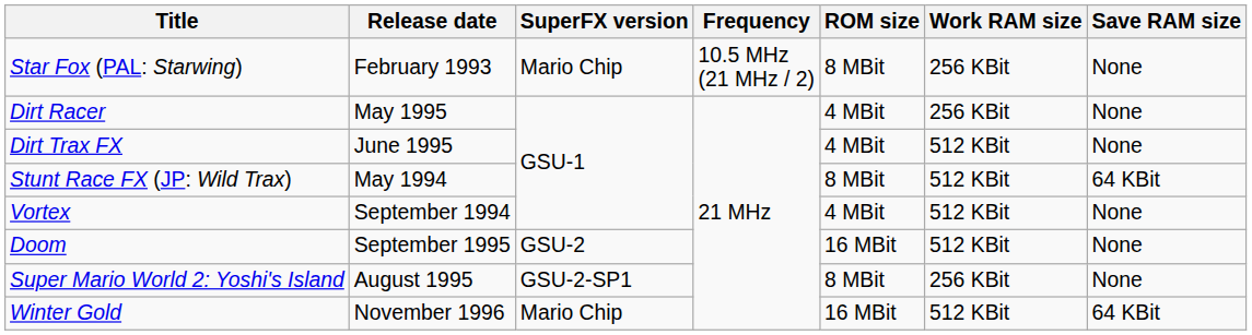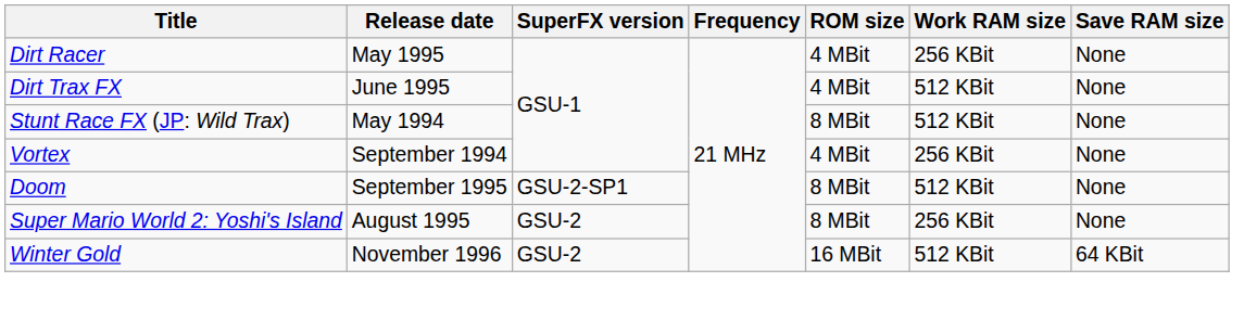- row: Star Fox (PAL: Starwing) | February 1993 | Mario Chip | 10.5 MHz (21 MHz / 2) | 8 MBit | 256 KBit | None
Stunt Race FX (JP: Wild Trax) | Save RAM size: 64 KBit -> None
Vortex | Work RAM size: 512 KBit -> 256 KBit
Doom | SuperFX version: GSU-2 -> GSU-2-SP1
Doom | ROM size: 16 MBit -> 8 MBit
Super Mario World 2: Yoshi's Island | SuperFX version: GSU-2-SP1 -> GSU-2
Winter Gold | SuperFX version: Mario Chip -> GSU-2
